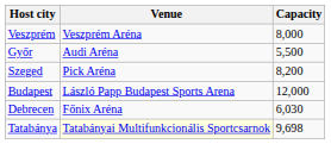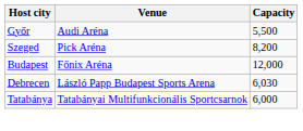- row: Veszprém | Veszprém Aréna | 8,000
Budapest | Venue: László Papp Budapest Sports Arena -> Főnix Aréna
Debrecen | Venue: Főnix Aréna -> László Papp Budapest Sports Arena
Tatabánya | Capacity: 9,698 -> 6,000
